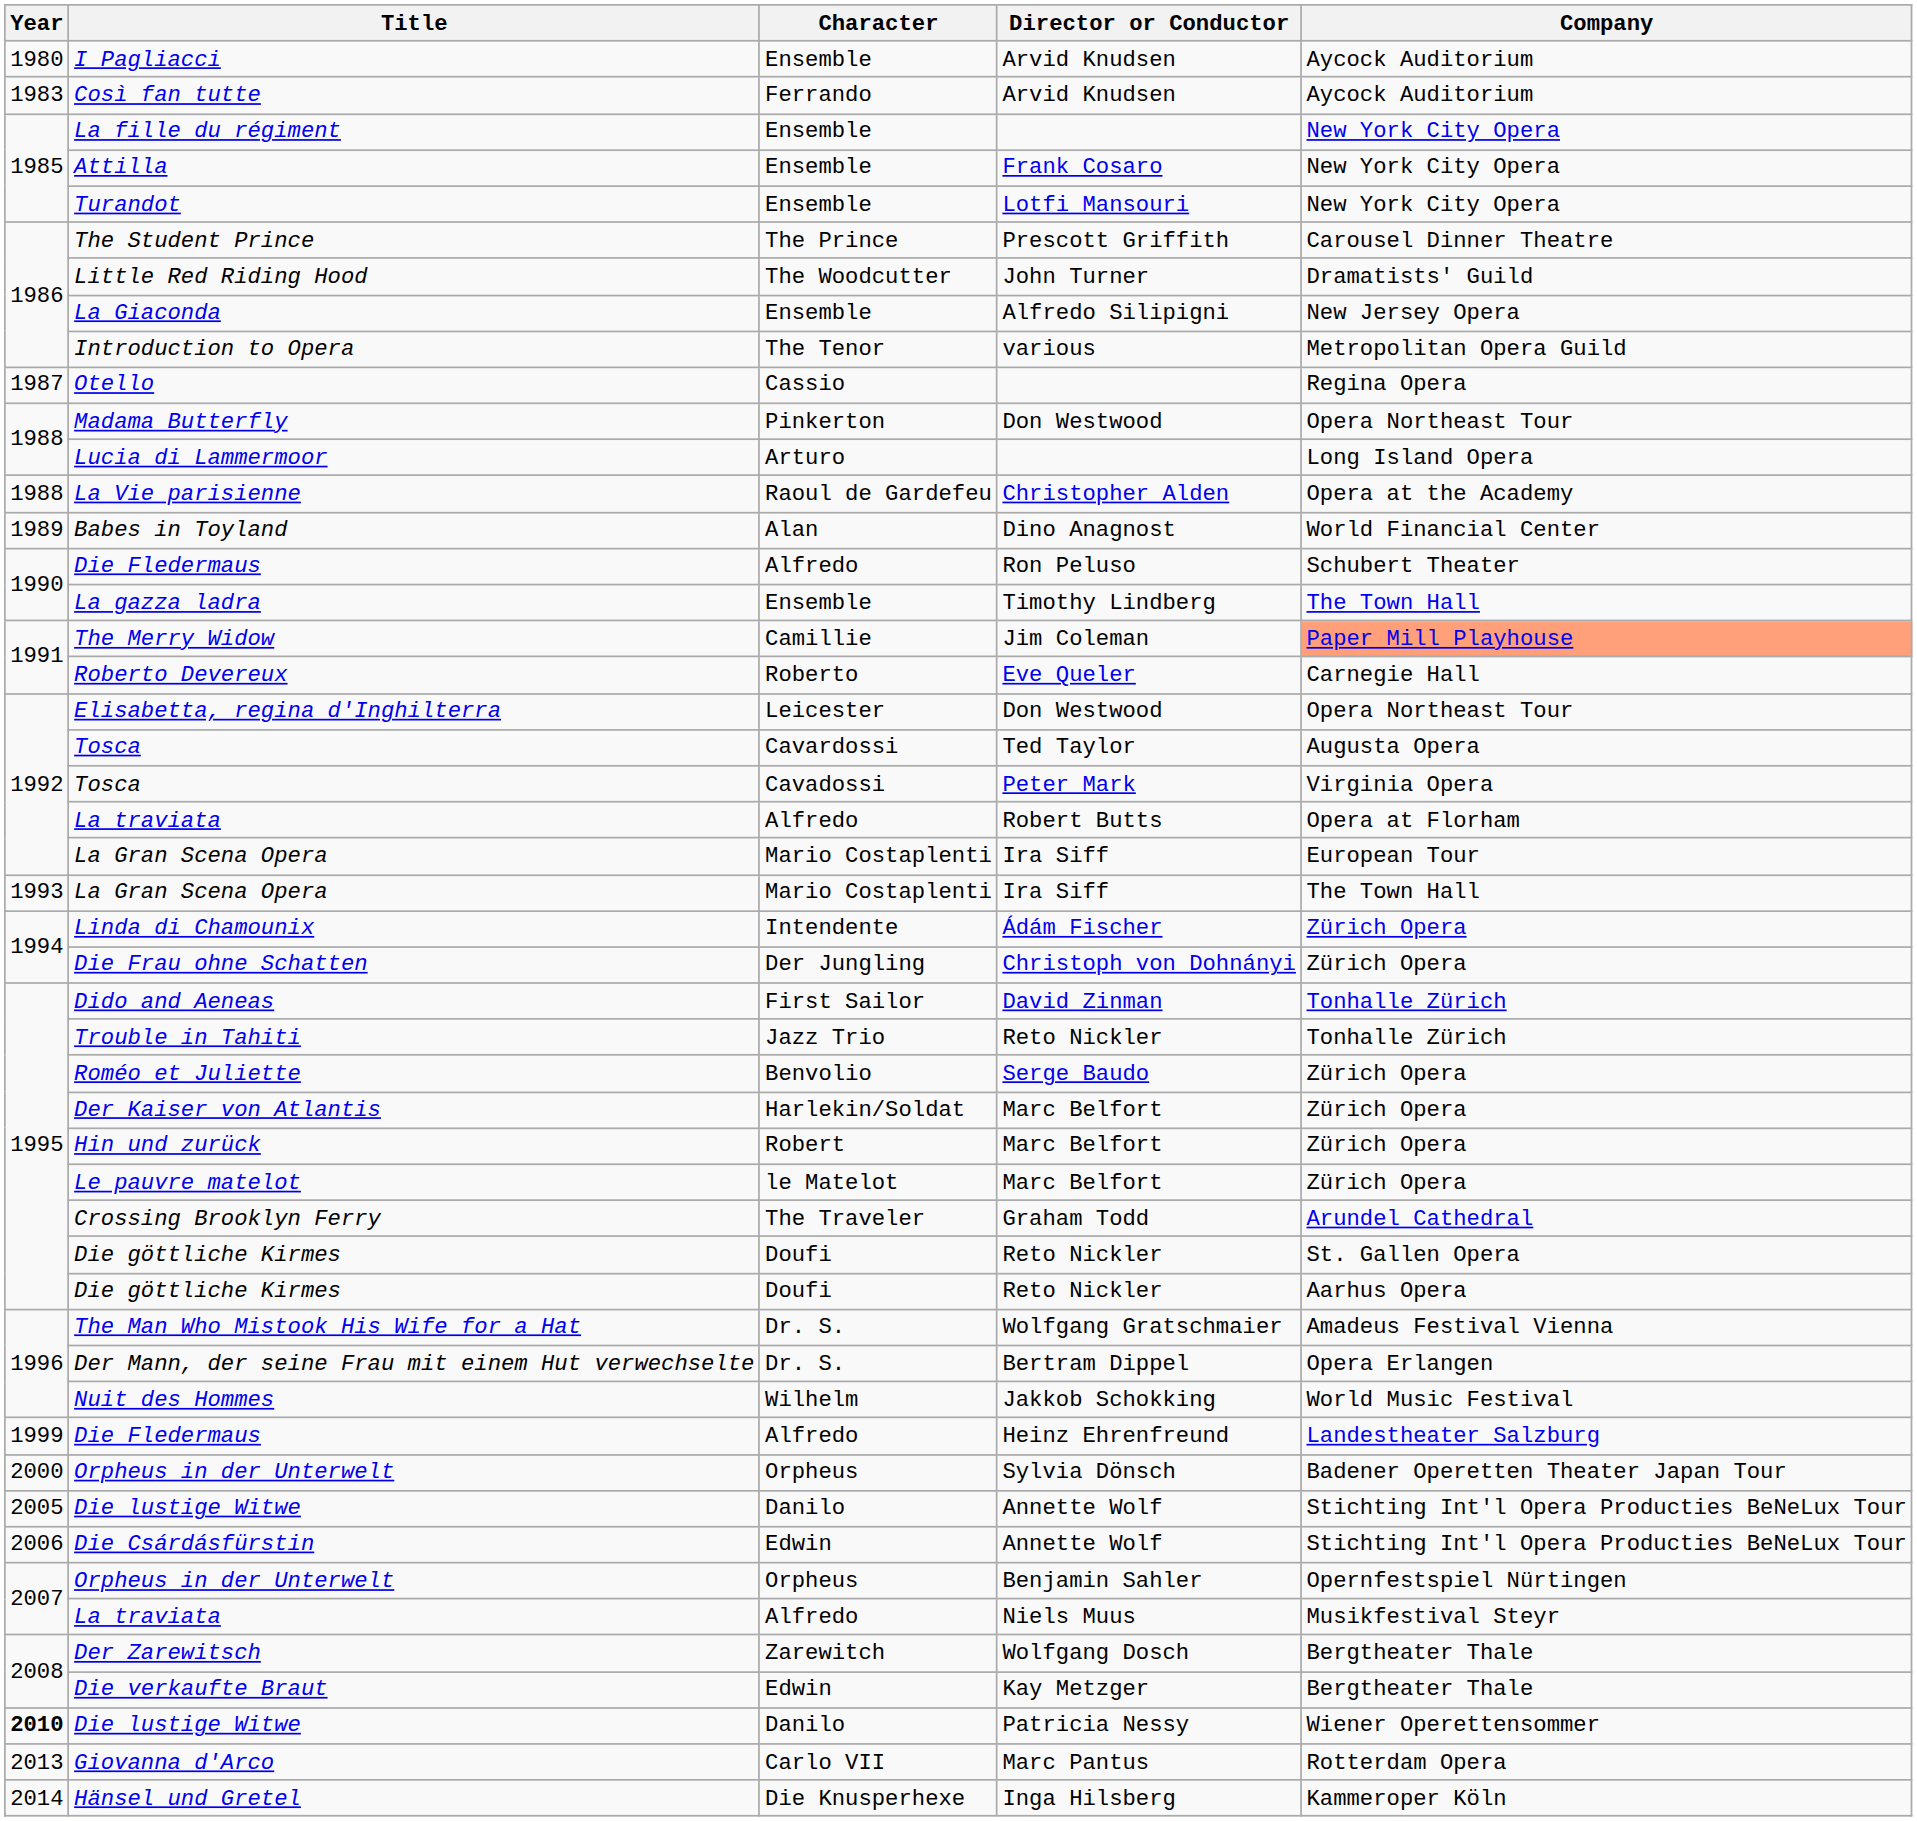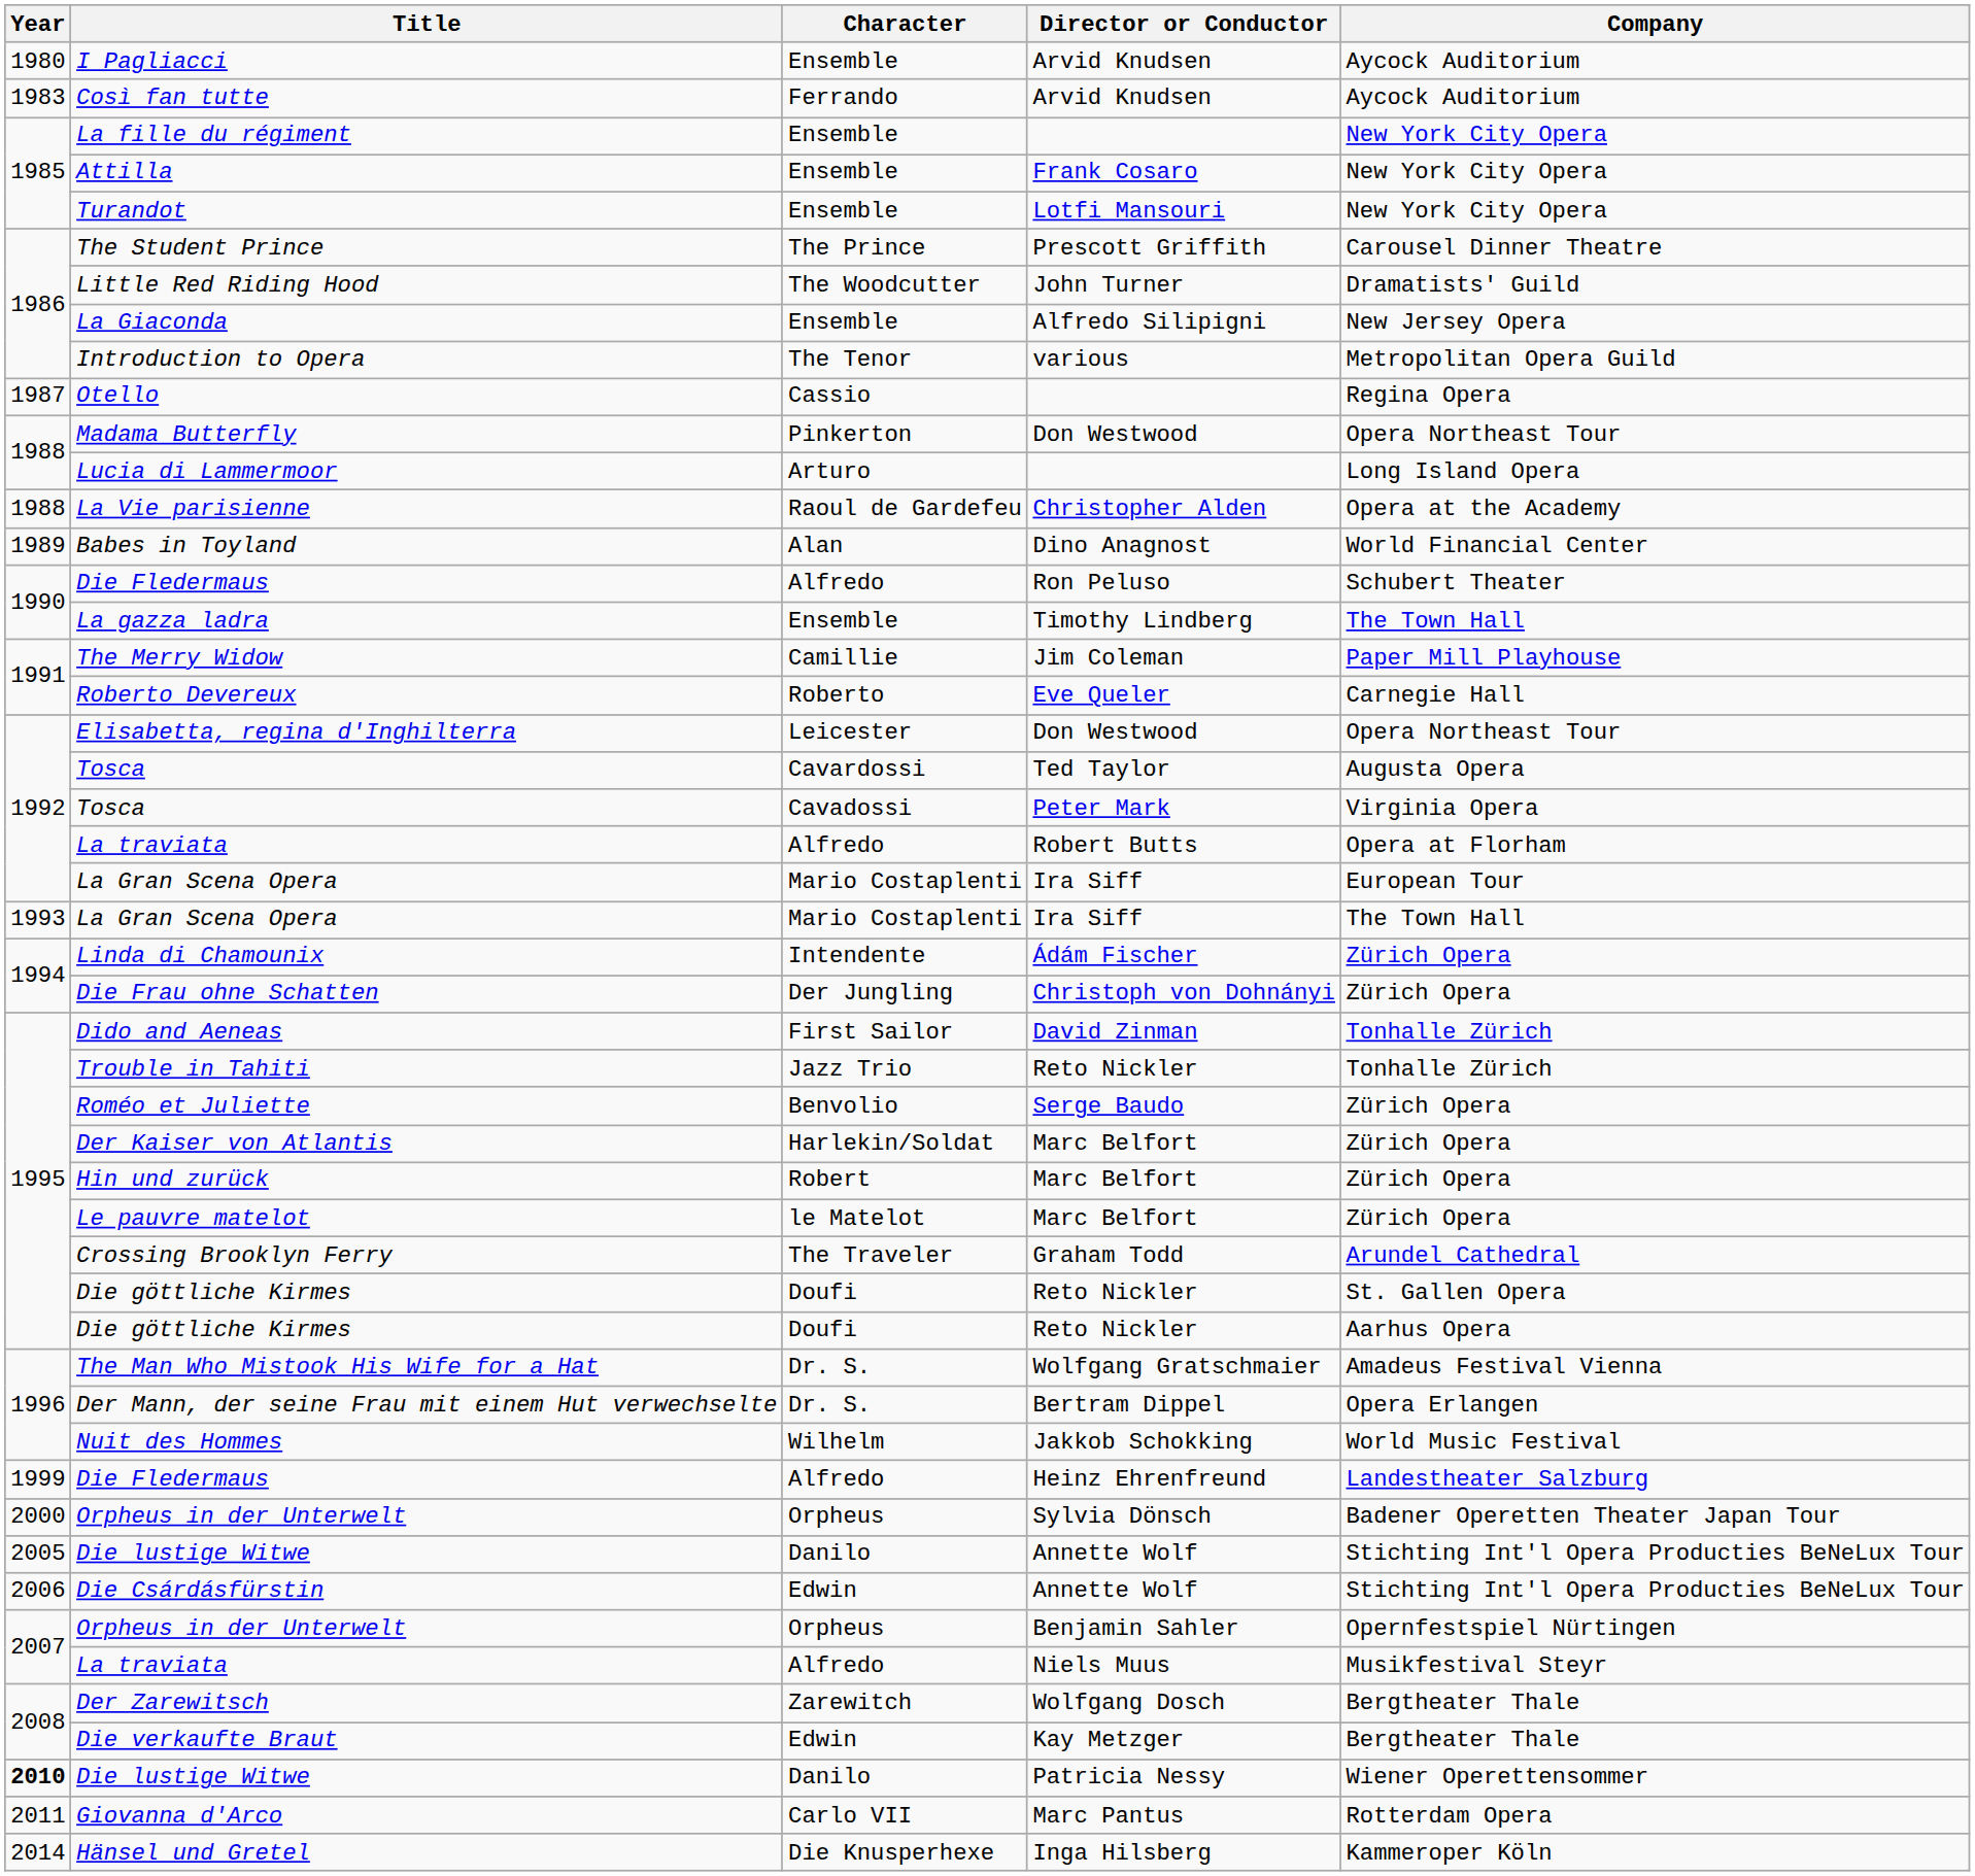The Merry Widow | Company: lightsalmon background -> no background
Giovanna d'Arco | Year: 2013 -> 2011
